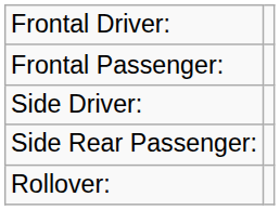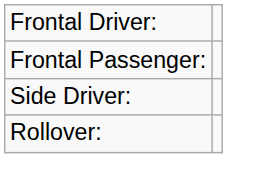- row: Side Rear Passenger:
